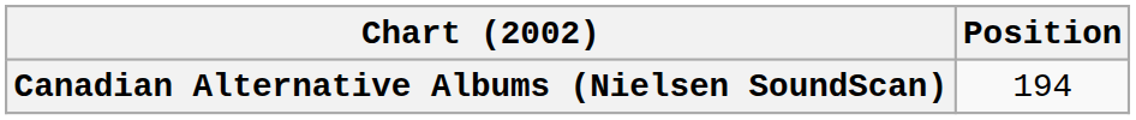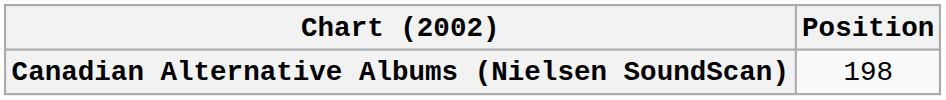Canadian Alternative Albums (Nielsen SoundScan) | Position: 194 -> 198
